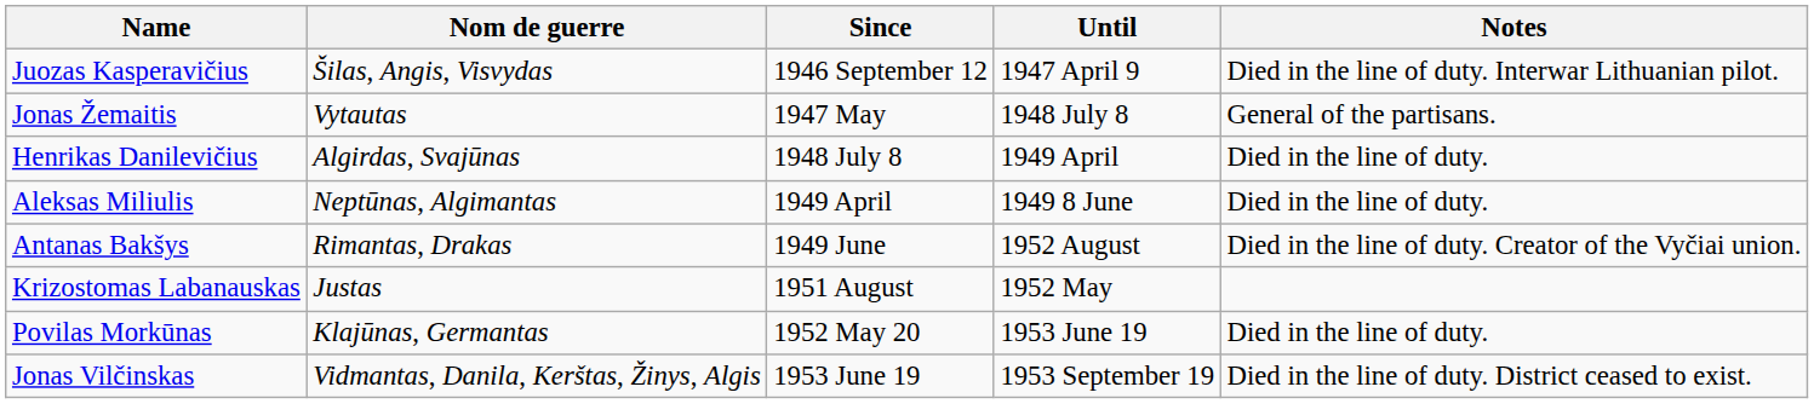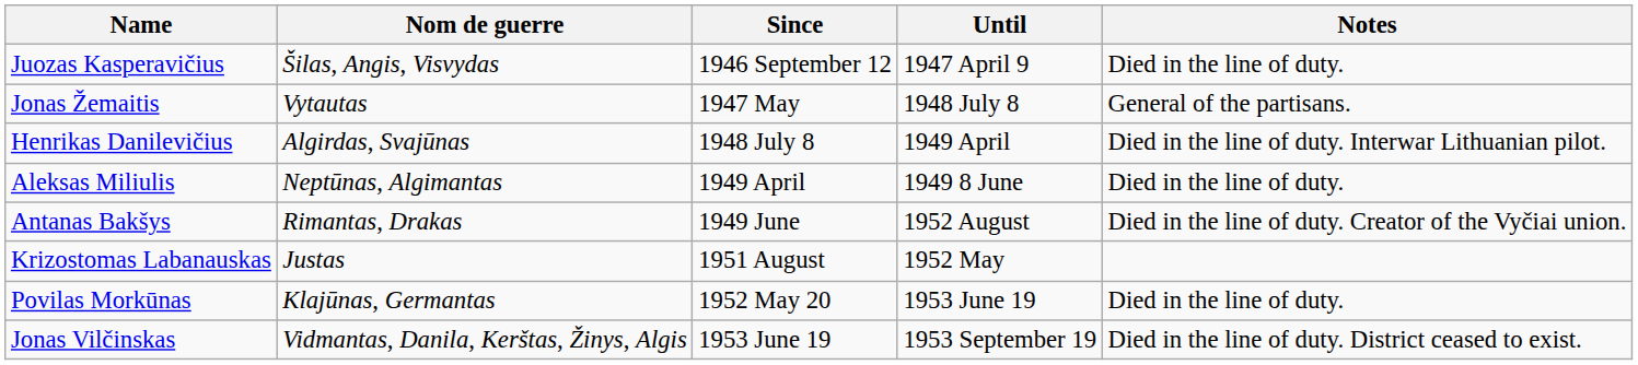Juozas Kasperavičius | Notes: Died in the line of duty. Interwar Lithuanian pilot. -> Died in the line of duty.
Henrikas Danilevičius | Notes: Died in the line of duty. -> Died in the line of duty. Interwar Lithuanian pilot.
